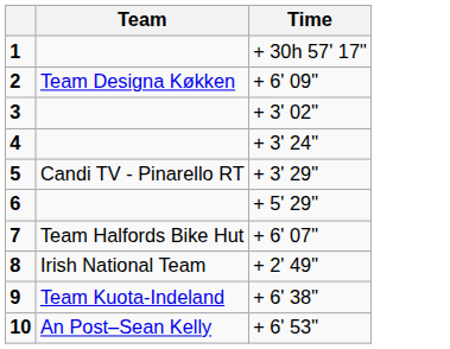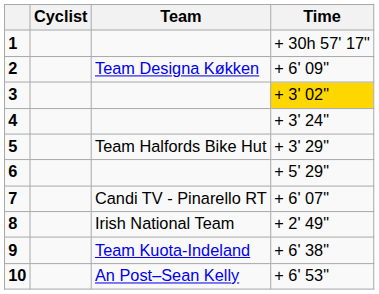+ column: Cyclist
3 | Time: no background -> gold background
5 | Team: Candi TV - Pinarello RT -> Team Halfords Bike Hut
7 | Team: Team Halfords Bike Hut -> Candi TV - Pinarello RT
